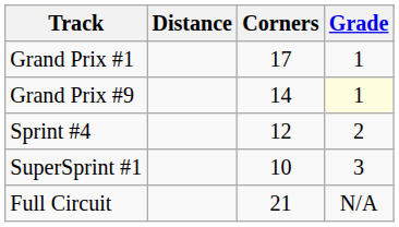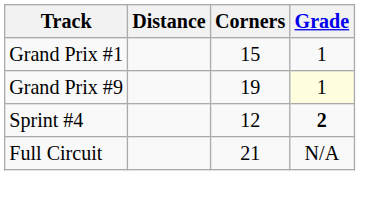Grand Prix #1 | Corners: 17 -> 15
Grand Prix #9 | Corners: 14 -> 19
Sprint #4 | Grade: normal -> bold
- row: SuperSprint #1 | 10 | 3
